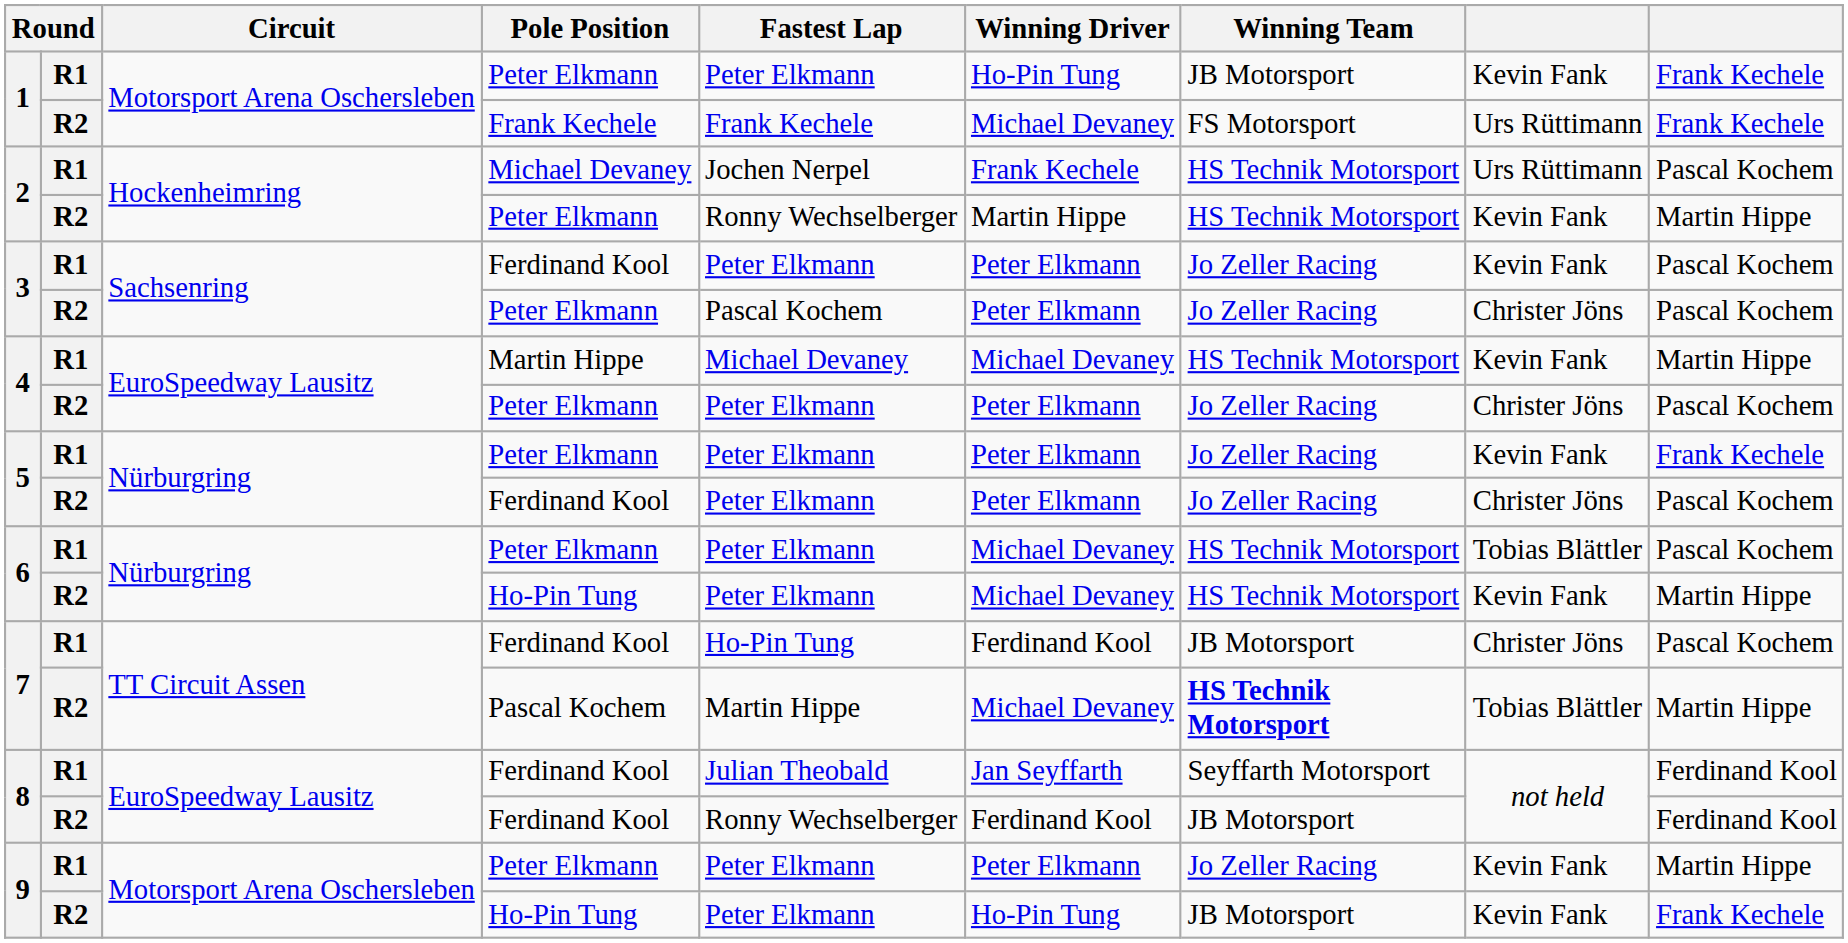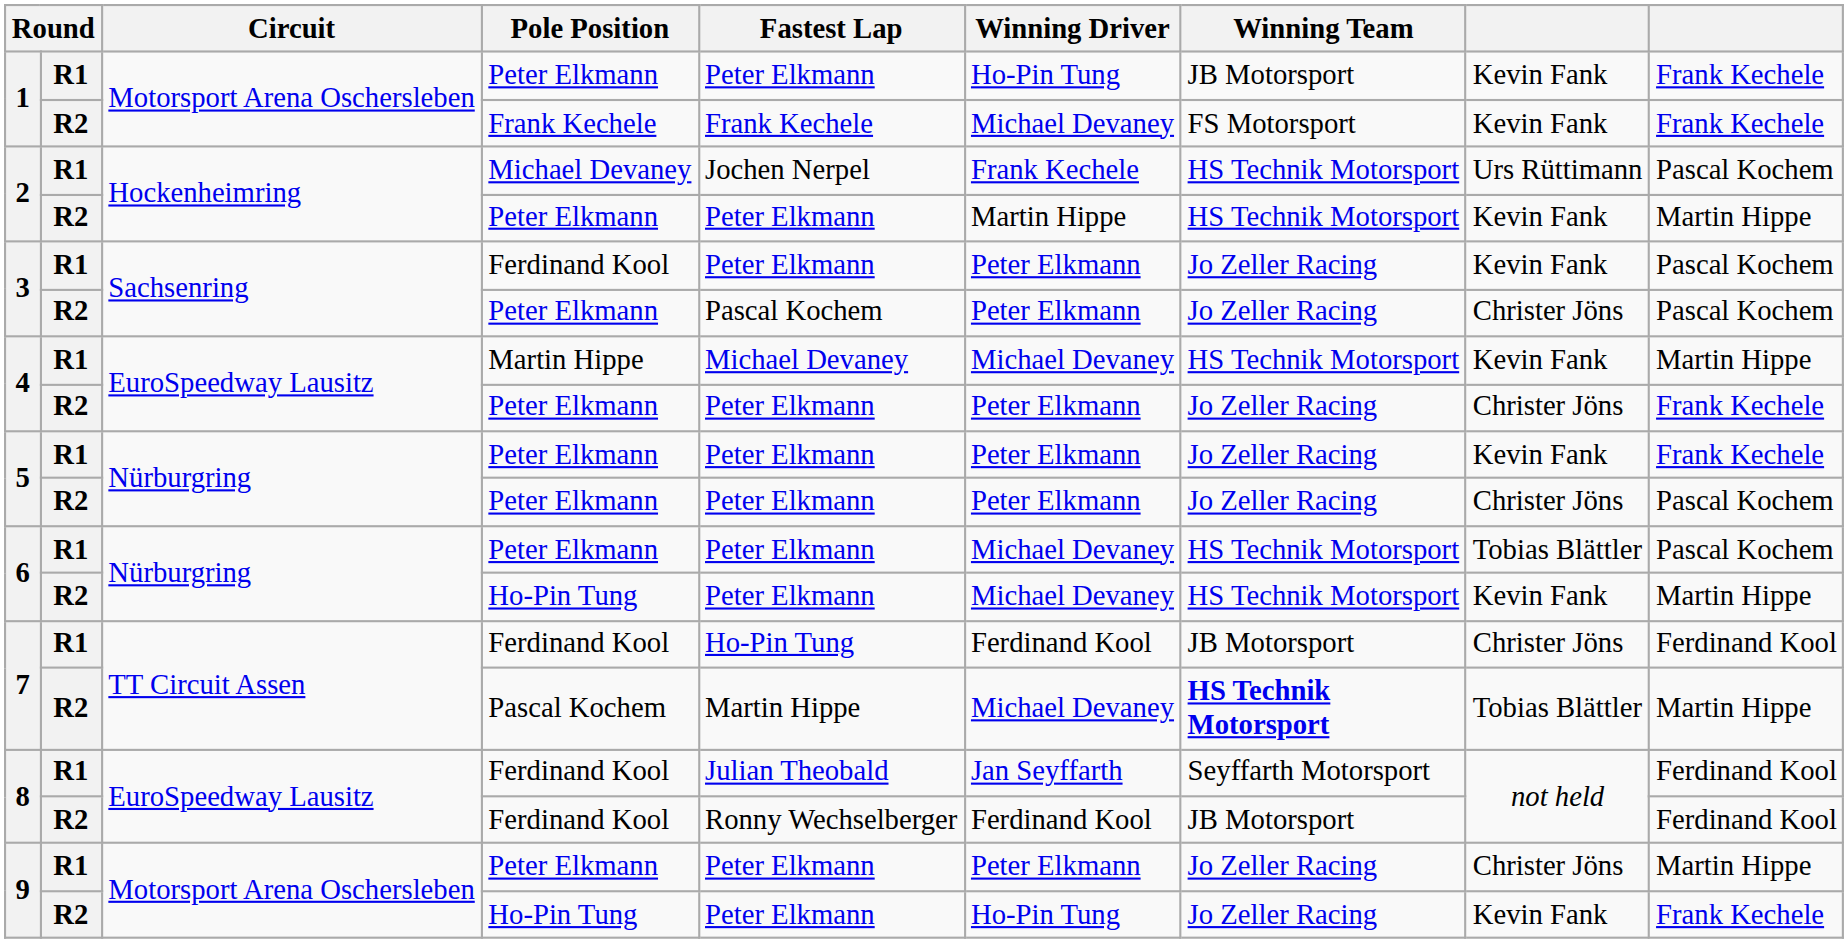1 / R2 | column 8: Urs Rüttimann -> Kevin Fank
2 / R2 | Fastest Lap: Ronny Wechselberger -> Peter Elkmann
4 / R2 | column 9: Pascal Kochem -> Frank Kechele
5 / R2 | Pole Position: Ferdinand Kool -> Peter Elkmann
7 / R1 | column 9: Pascal Kochem -> Ferdinand Kool
9 / R1 | column 8: Kevin Fank -> Christer Jöns
9 / R2 | Winning Team: JB Motorsport -> Jo Zeller Racing
